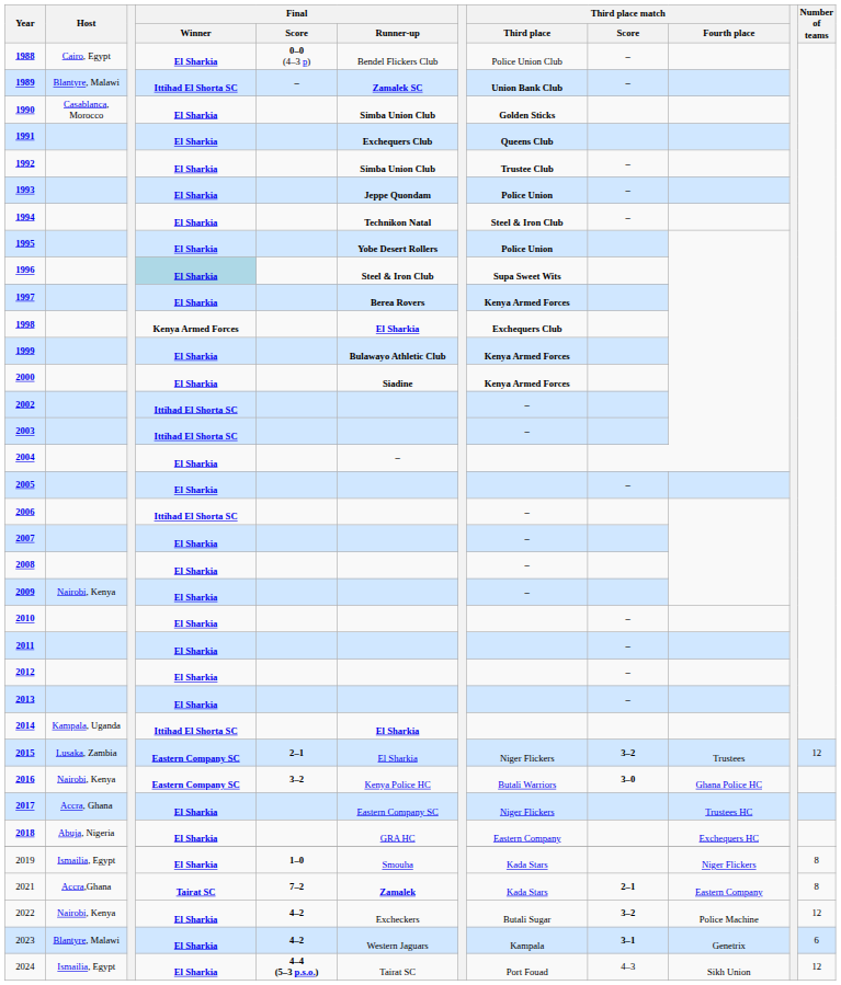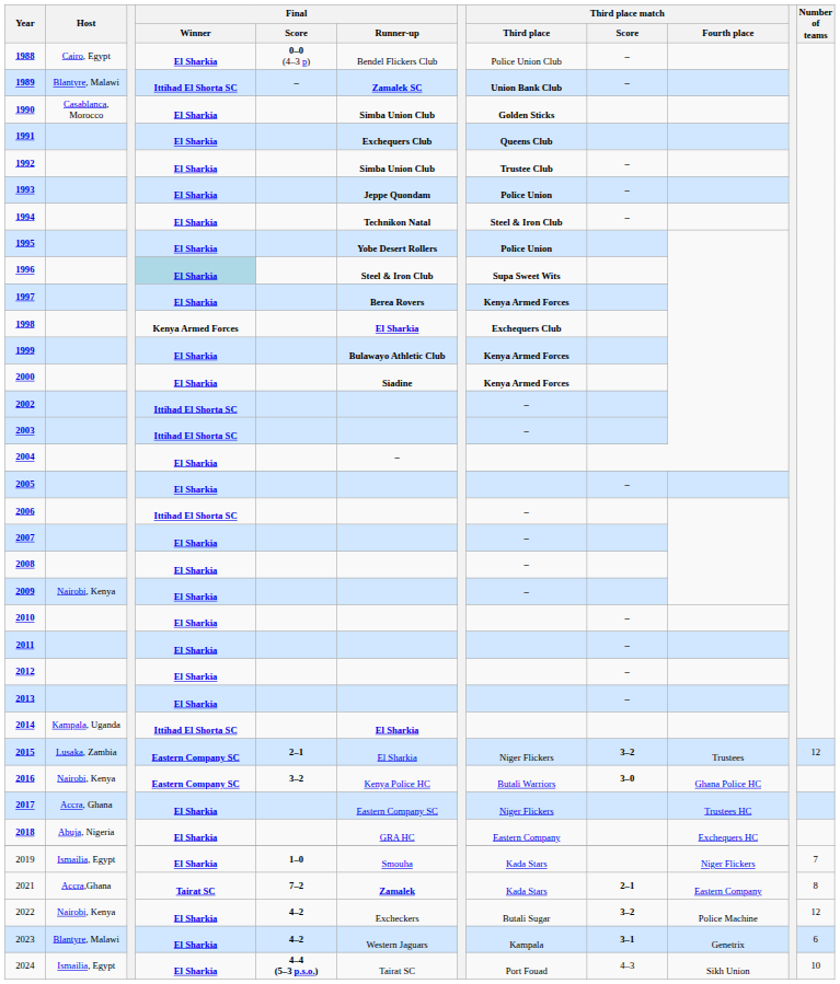2019 | Number of teams: 8 -> 7
2024 | Number of teams: 12 -> 10
